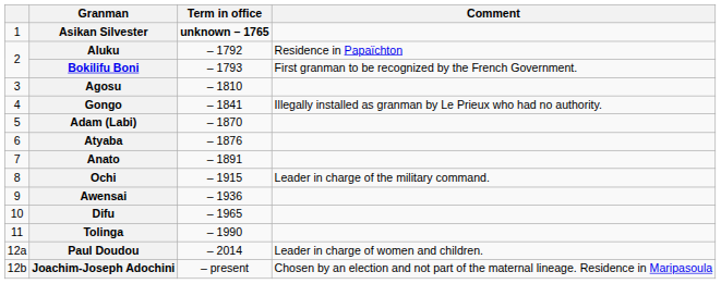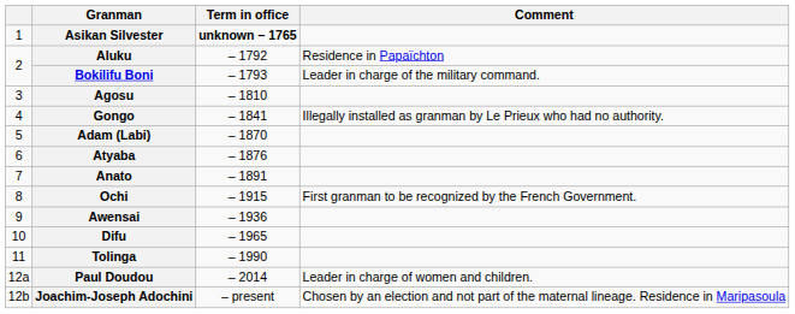Bokilifu Boni | Comment: First granman to be recognized by the French Government. -> Leader in charge of the military command.
Ochi | Comment: Leader in charge of the military command. -> First granman to be recognized by the French Government.
